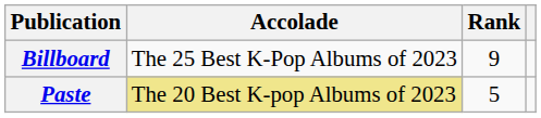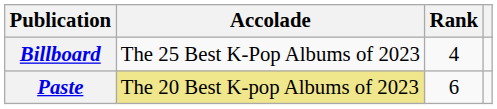Billboard | Rank: 9 -> 4
Paste | Rank: 5 -> 6
